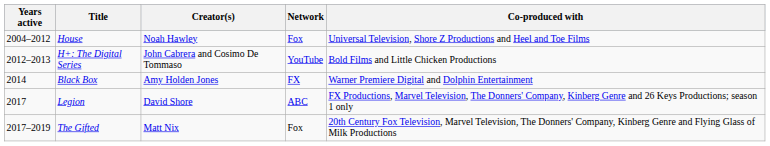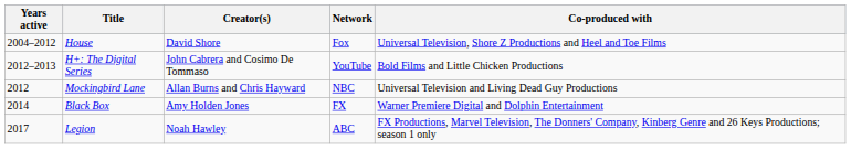House | Creator(s): Noah Hawley -> David Shore
+ row: 2012 | Mockingbird Lane | Allan Burns and Chris Hayward | NBC | Universal Television and Living Dead Guy Productions
Legion | Creator(s): David Shore -> Noah Hawley
- row: 2017–2019 | The Gifted | Matt Nix | Fox | 20th Century Fox Television, Marvel Television, The Donners' Company, Kinberg Genre and Flying Glass of Milk Productions
